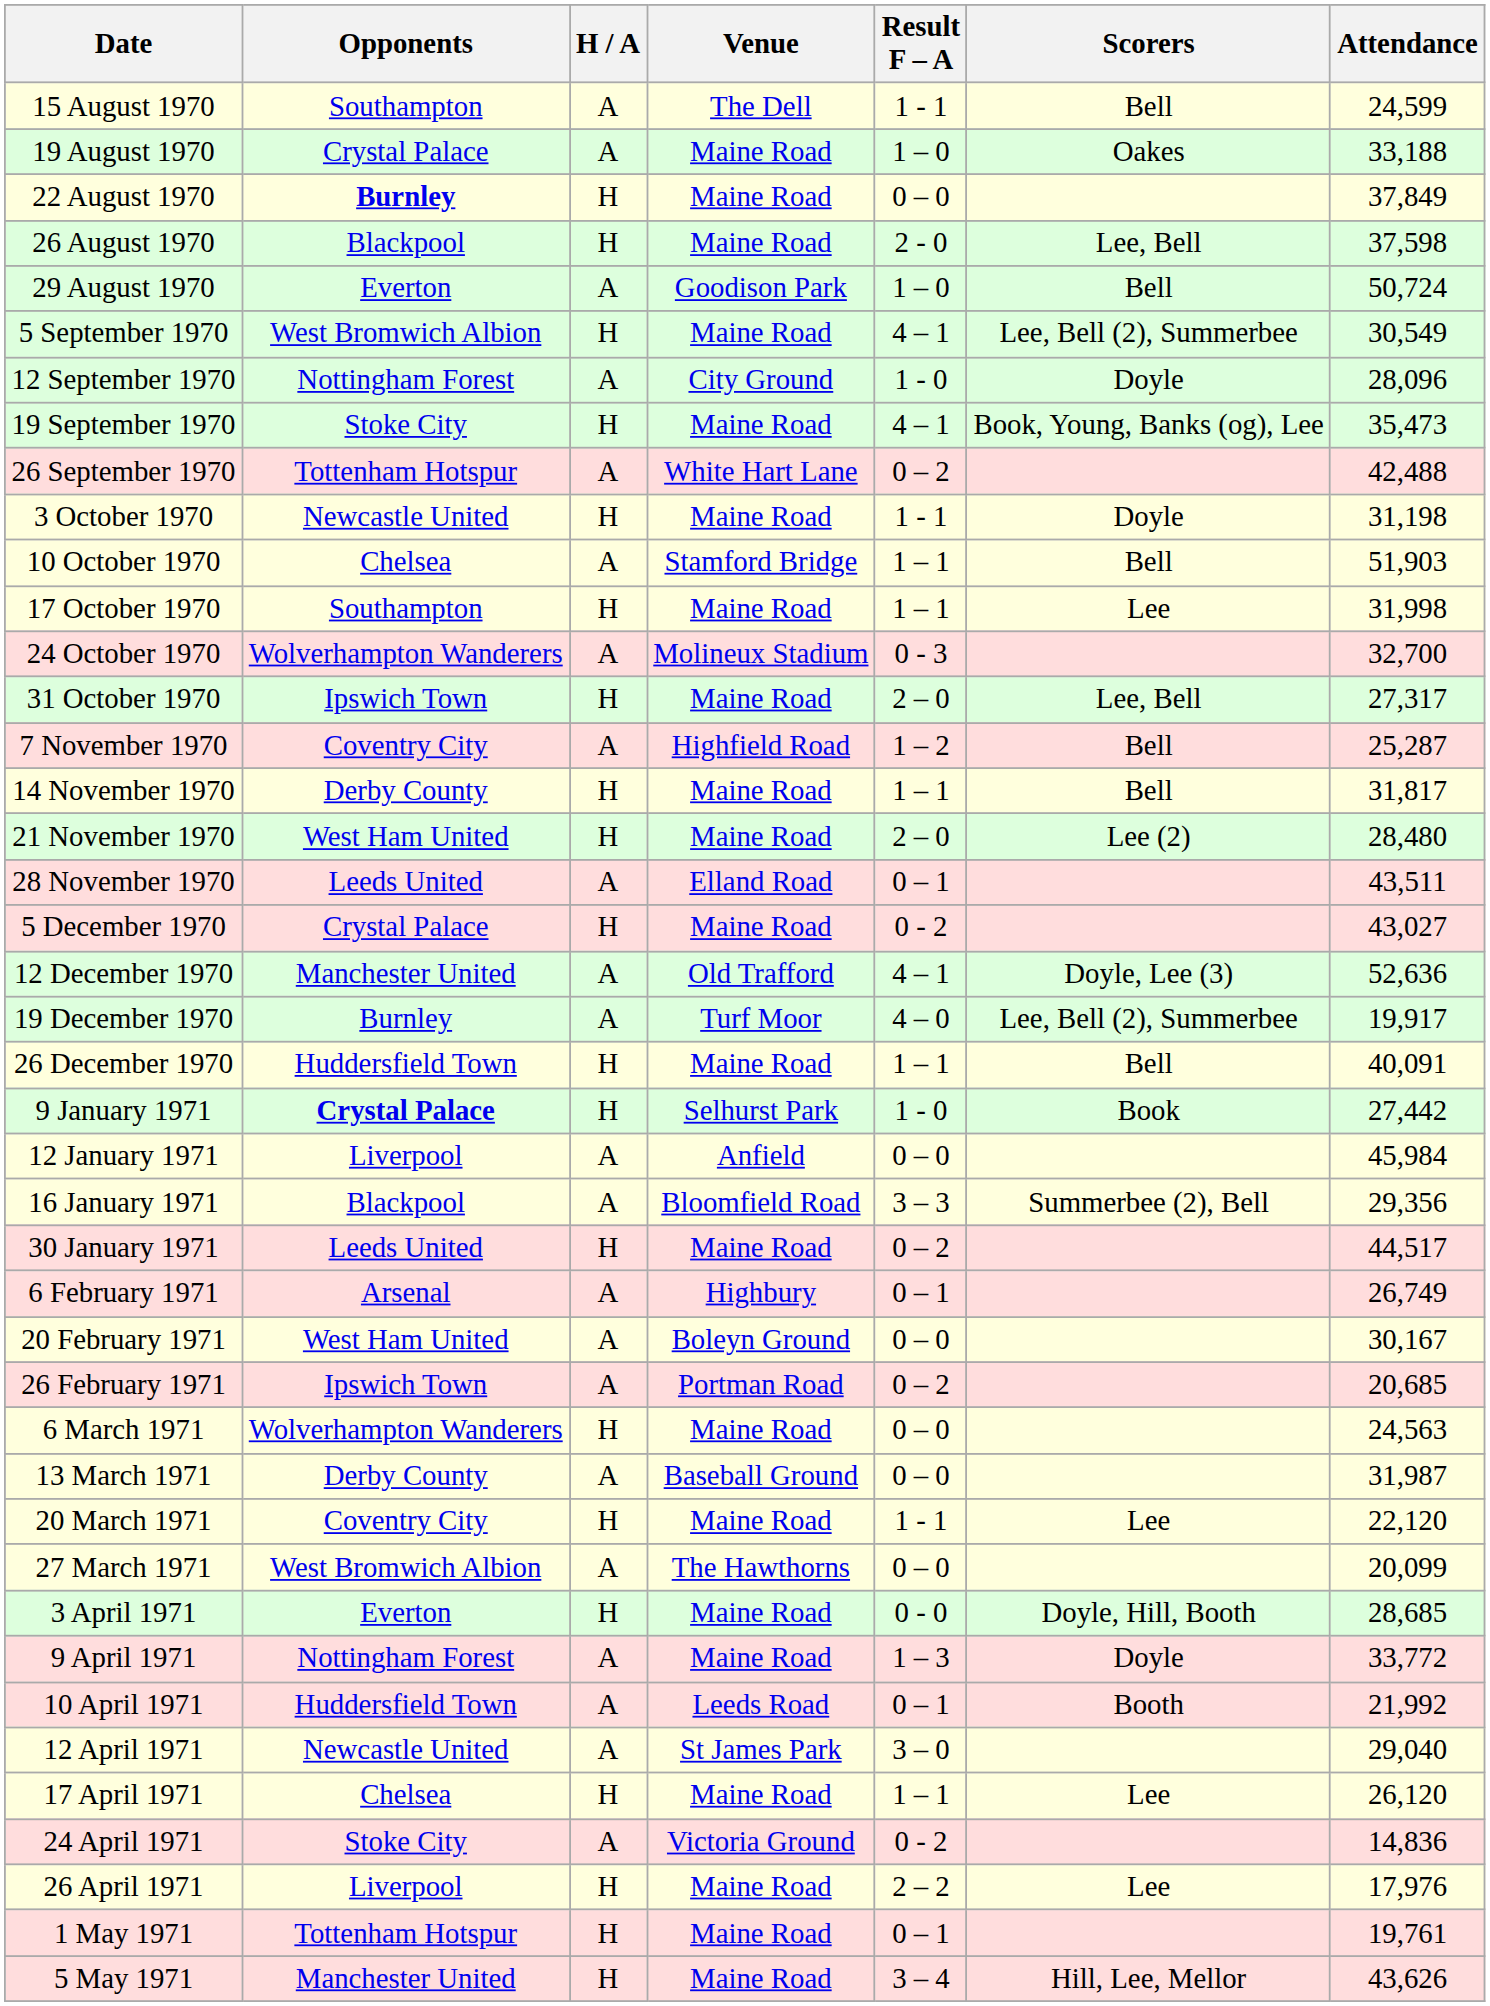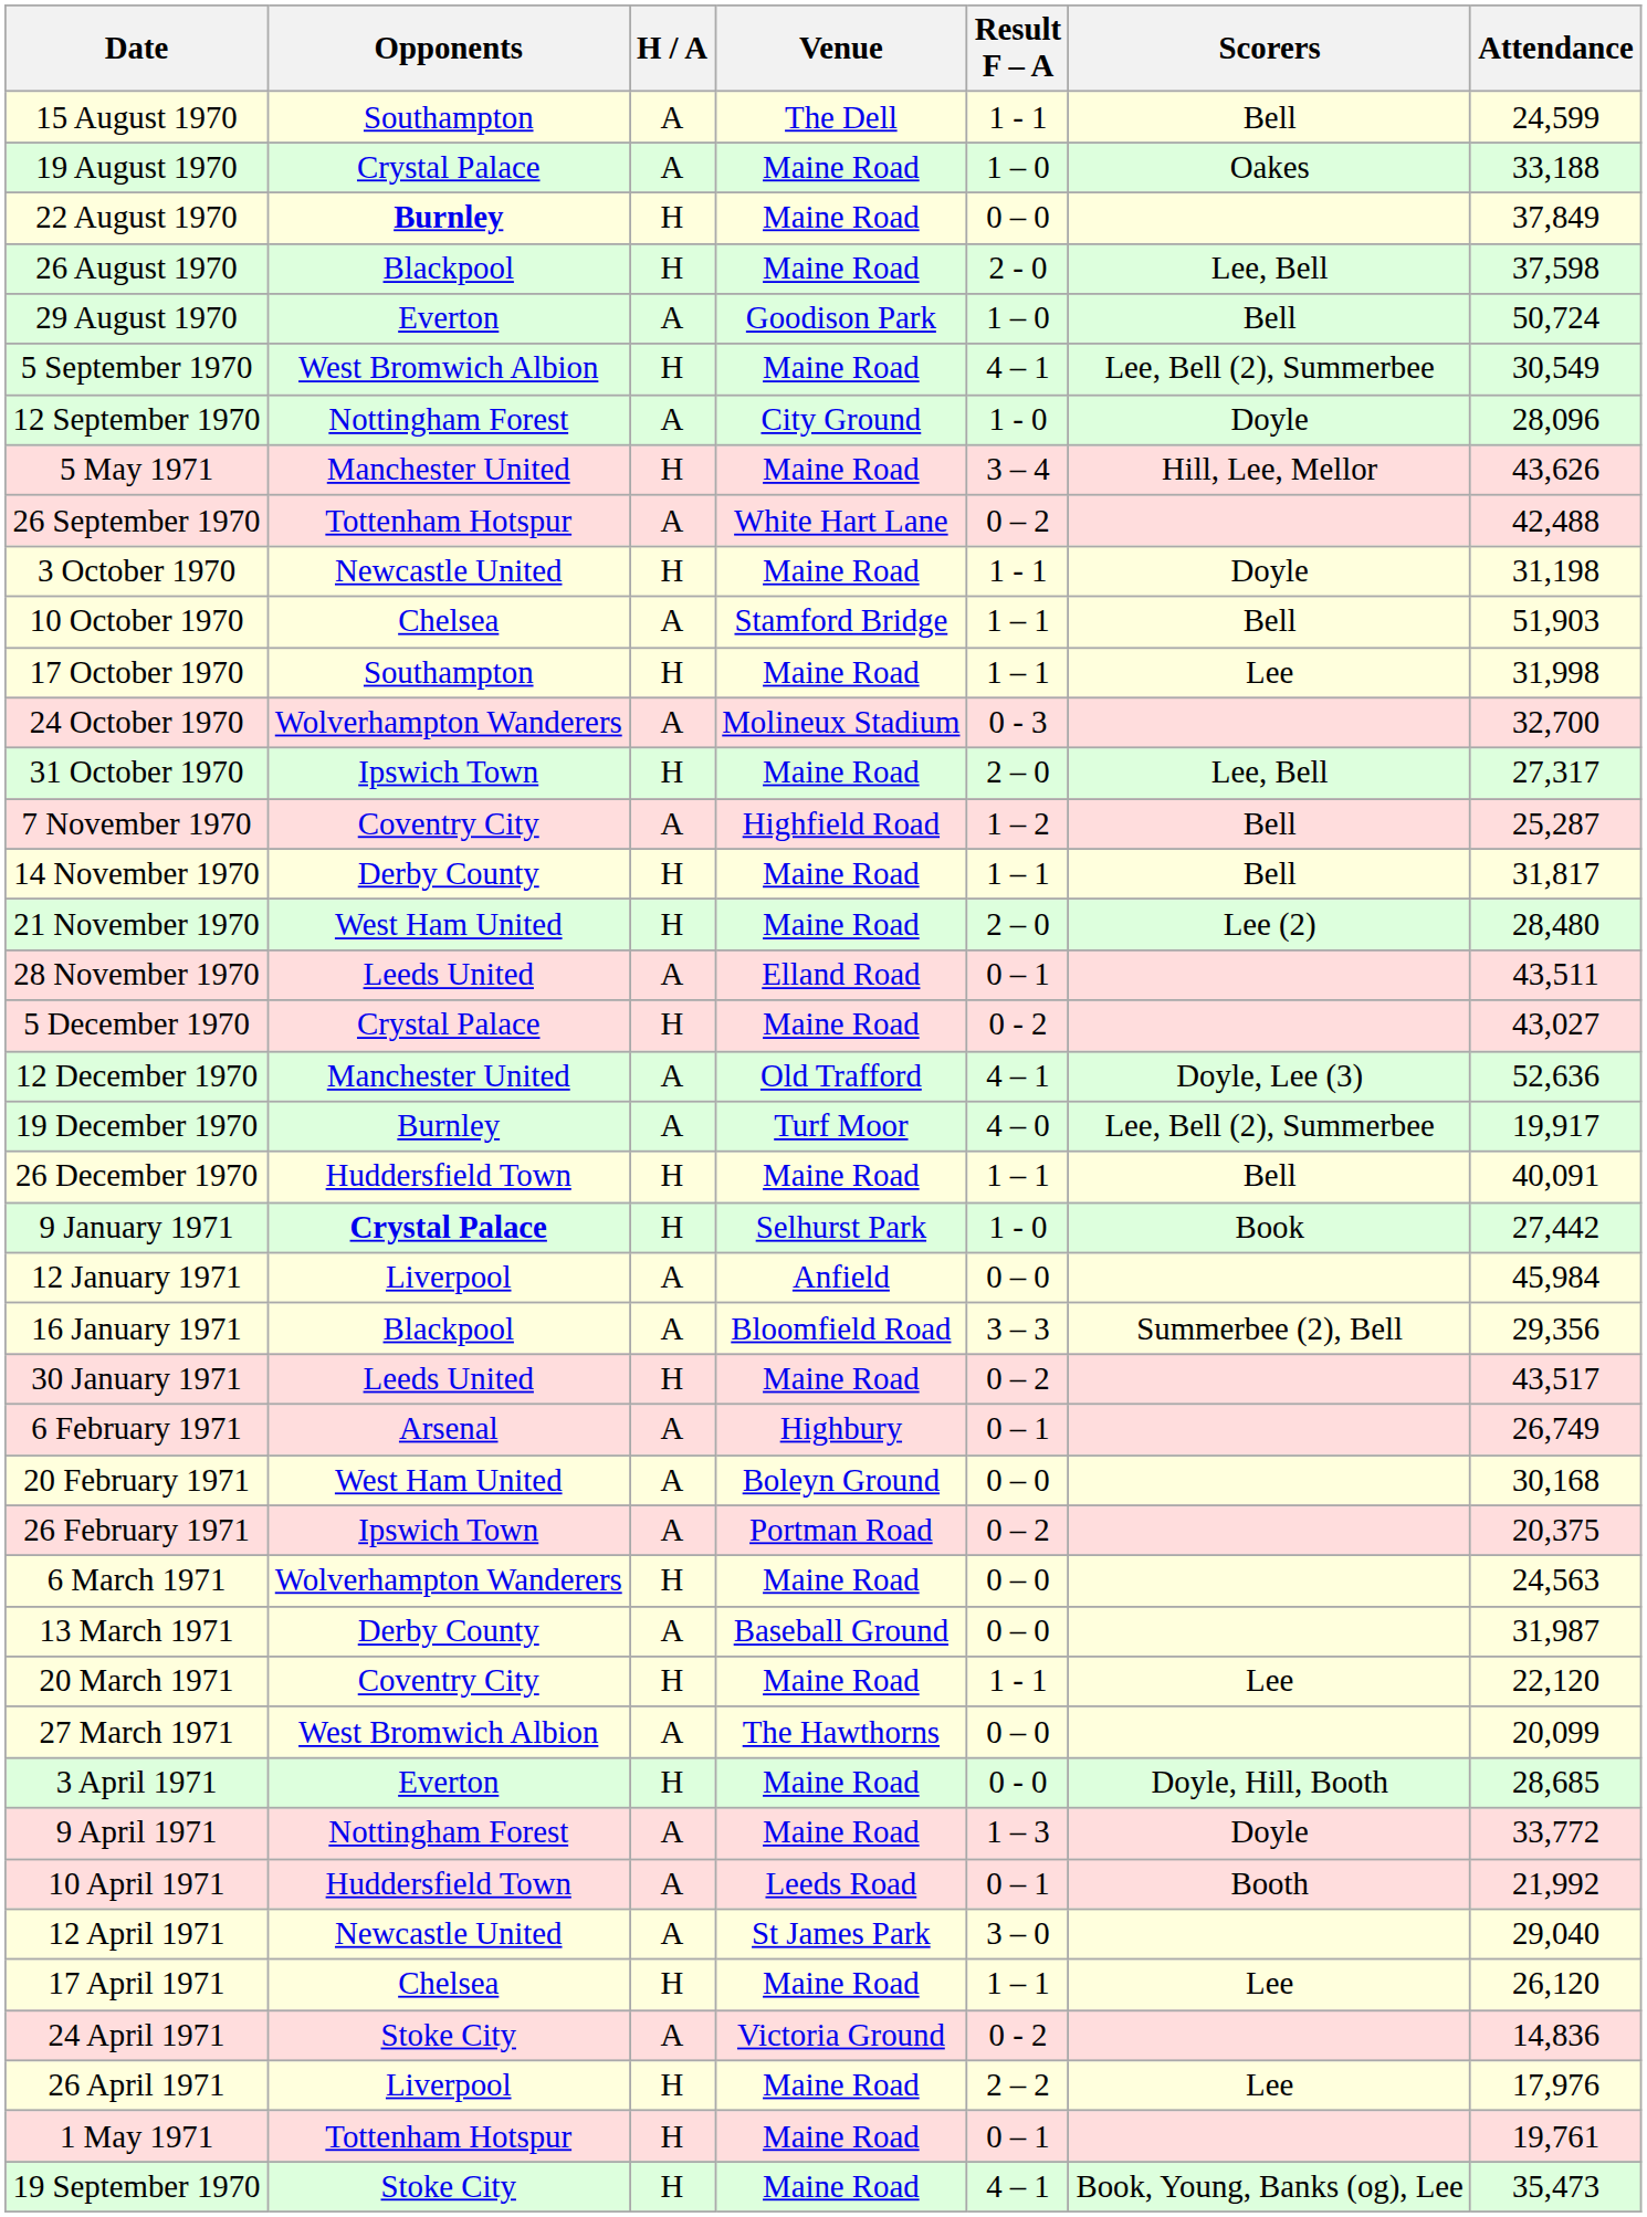rows swapped: 19 September 1970 <-> 5 May 1971
30 January 1971 | Attendance: 44,517 -> 43,517
20 February 1971 | Attendance: 30,167 -> 30,168
26 February 1971 | Attendance: 20,685 -> 20,375
